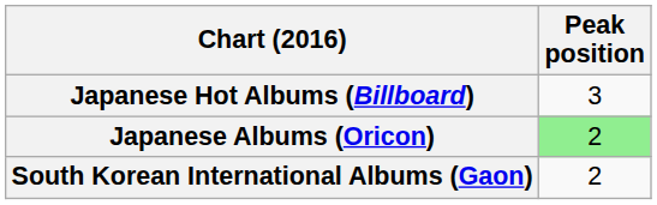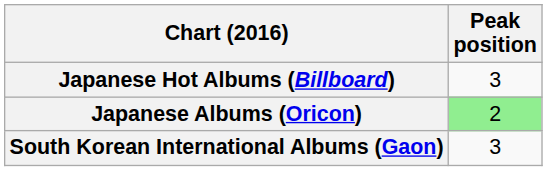South Korean International Albums (Gaon) | Peak position: 2 -> 3
